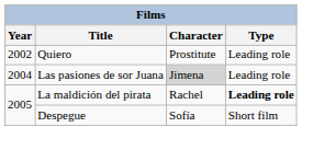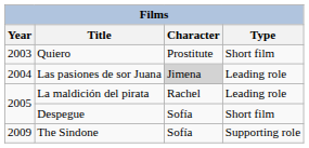Quiero | Year: 2002 -> 2003
Quiero | Type: Leading role -> Short film
La maldición del pirata | Type: bold -> normal
+ row: 2009 | The Sindone | Sofía | Supporting role
